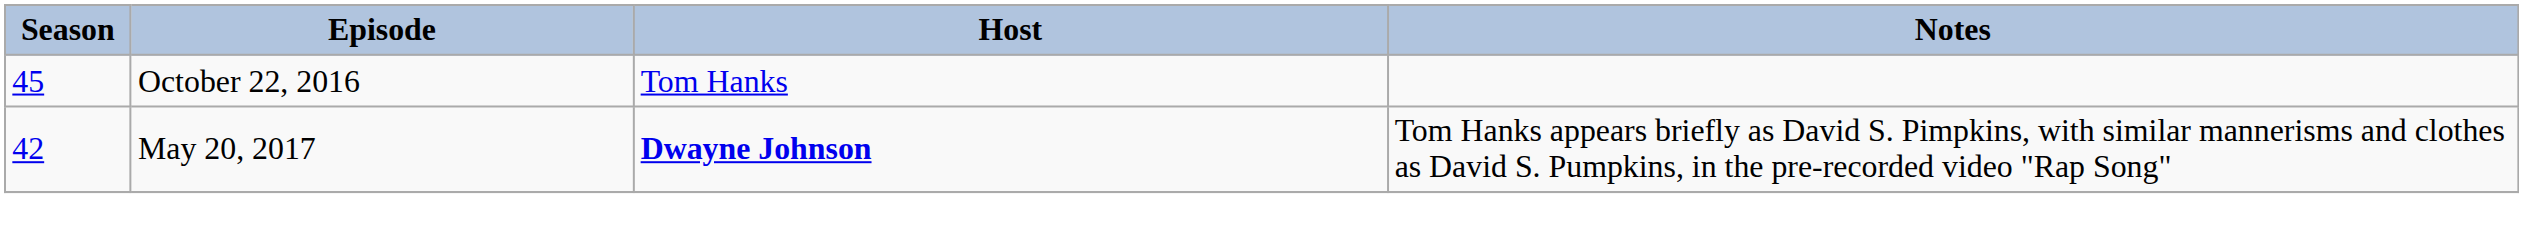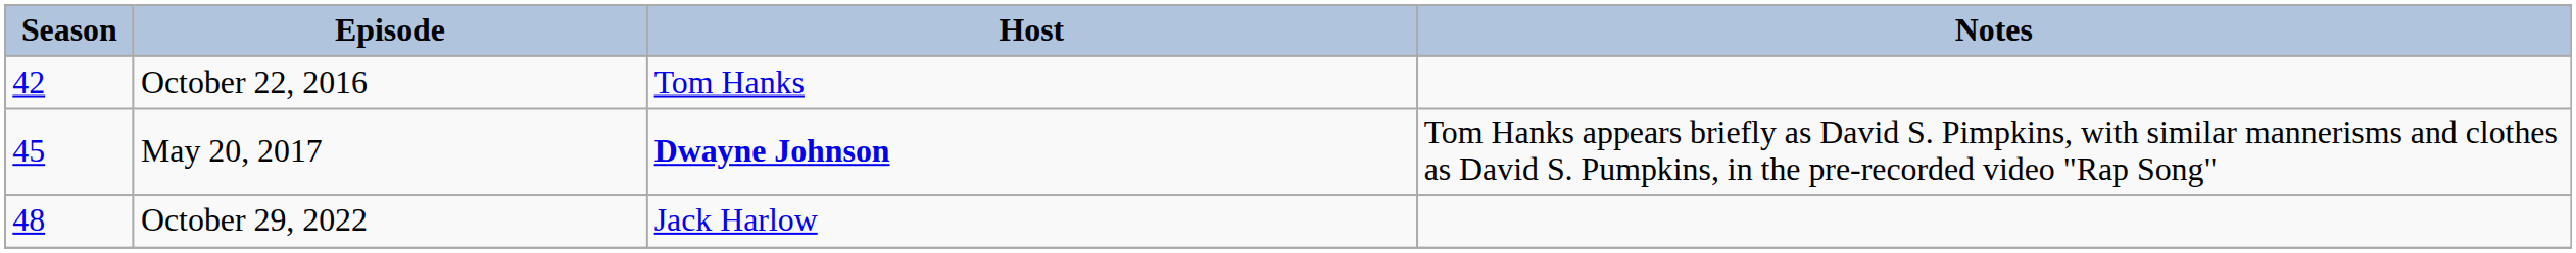October 22, 2016 | Season: 45 -> 42
May 20, 2017 | Season: 42 -> 45
+ row: 48 | October 29, 2022 | Jack Harlow
